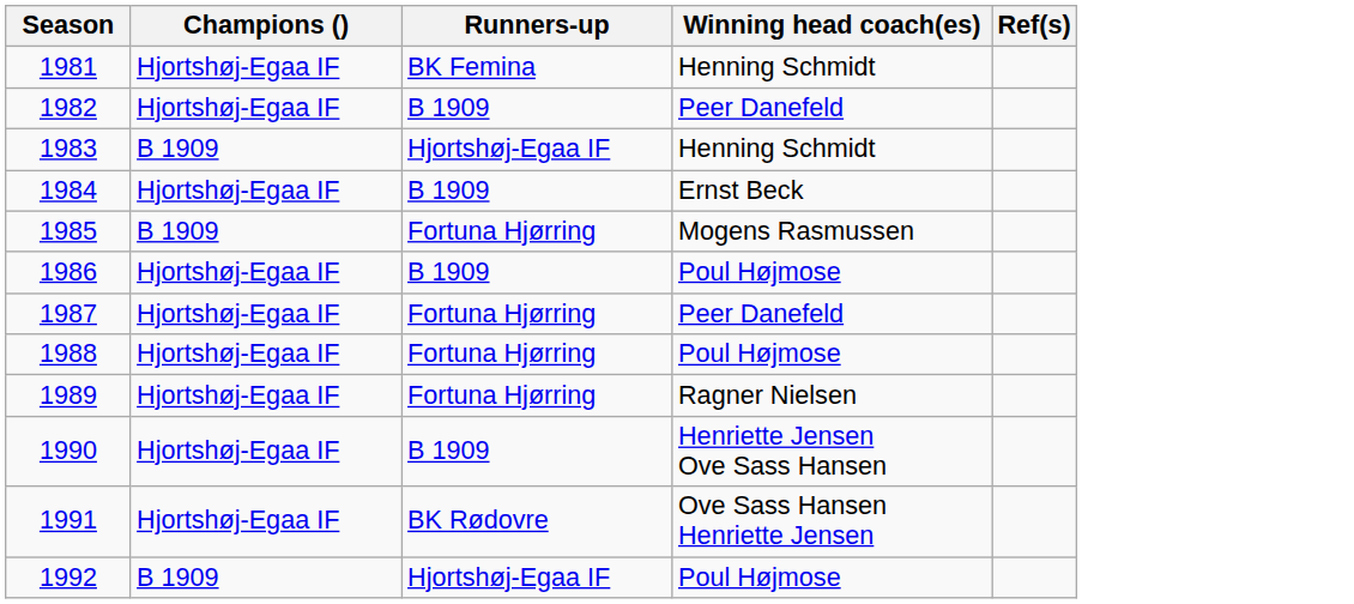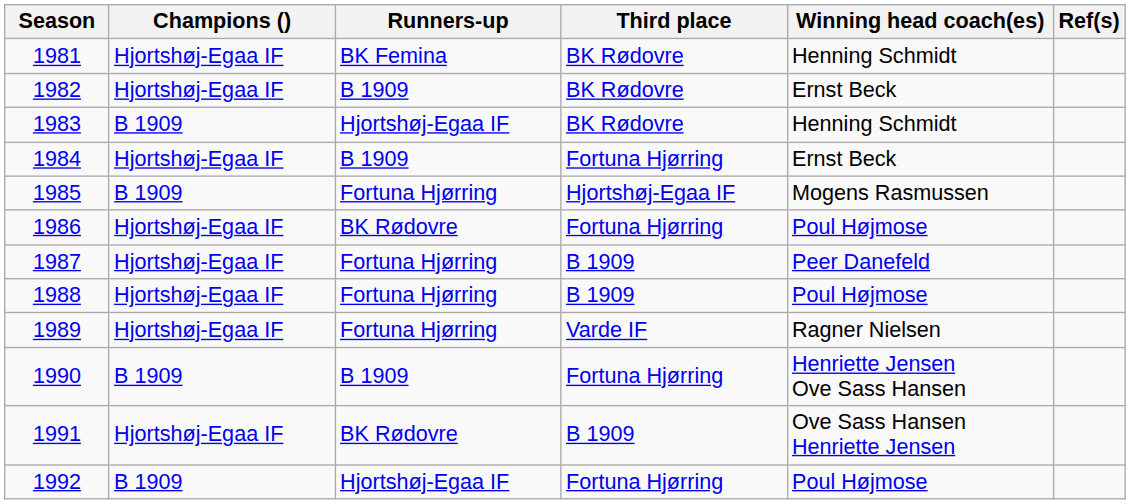+ column: Third place | BK Rødovre | BK Rødovre | BK Rødovre | Fortuna Hjørring | Hjortshøj-Egaa IF | Fortuna Hjørring | B 1909 | B 1909 | Varde IF | Fortuna Hjørring | B 1909 | Fortuna Hjørring
1982 | Winning head coach(es): Peer Danefeld -> Ernst Beck
1986 | Runners-up: B 1909 -> BK Rødovre
1990 | Champions (): Hjortshøj-Egaa IF -> B 1909
